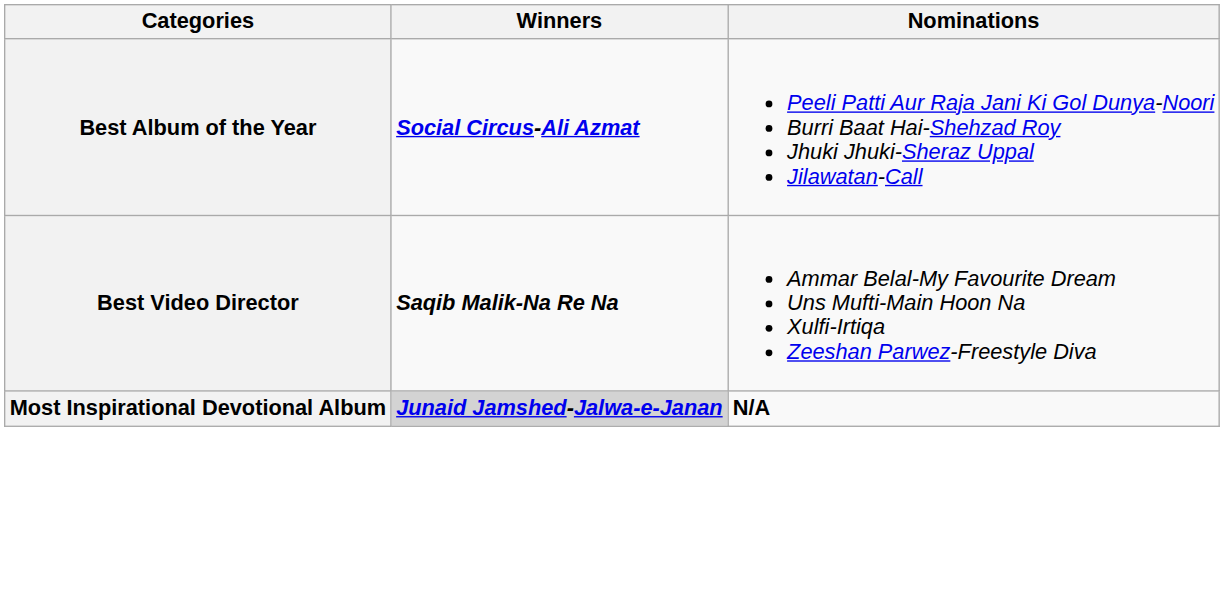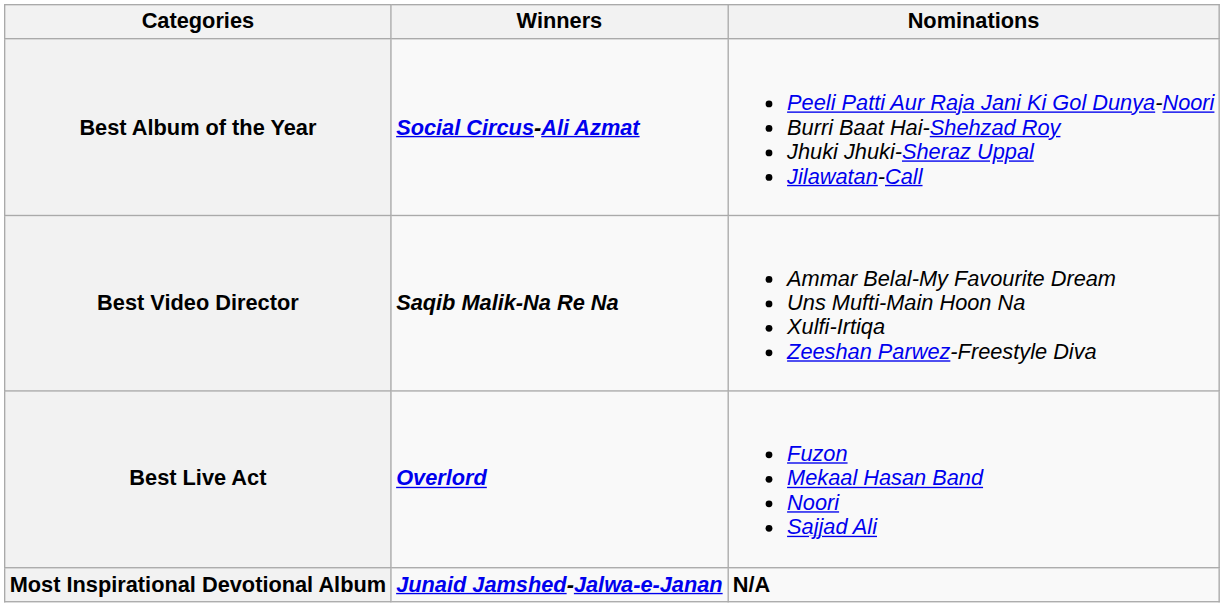+ row: Best Live Act | Overlord | Fuzon Mekaal Hasan Band Noori Sajjad Ali
Most Inspirational Devotional Album | Winners: lightgrey background -> no background
